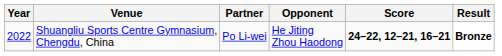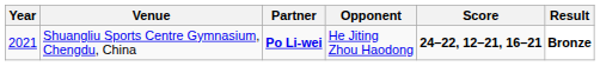Shuangliu Sports Centre Gymnasium, Chengdu, China | Year: 2022 -> 2021
Shuangliu Sports Centre Gymnasium, Chengdu, China | Partner: normal -> bold
